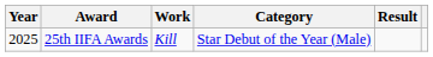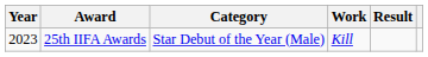columns swapped: Category <-> Work
25th IIFA Awards | Year: 2025 -> 2023
